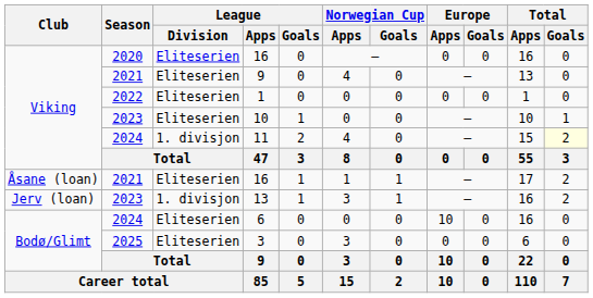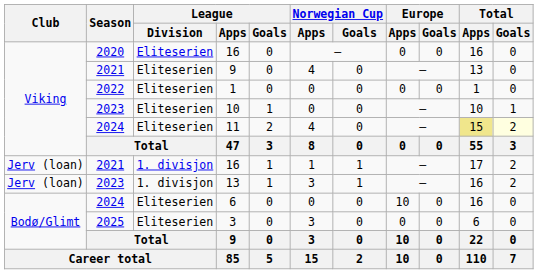11 | League / Division: 1. divisjon -> Eliteserien
11 | Total / Apps: no background -> khaki background
2021 / 16 | Club: Åsane (loan) -> Jerv (loan)
2021 / 16 | League / Division: Eliteserien -> 1. divisjon
